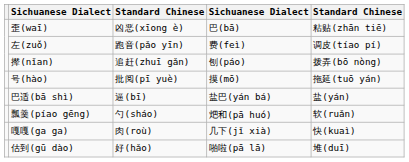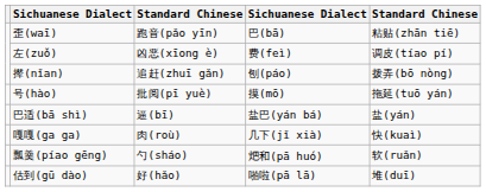歪(waī) | column 3: 凶恶(xīong è) -> 跑音(pǎo yīn)
左(zuǒ) | column 3: 跑音(pǎo yīn) -> 凶恶(xīong è)
rows swapped: 瓢羹(píao gēng) <-> 嘎嘎(ga ga)
